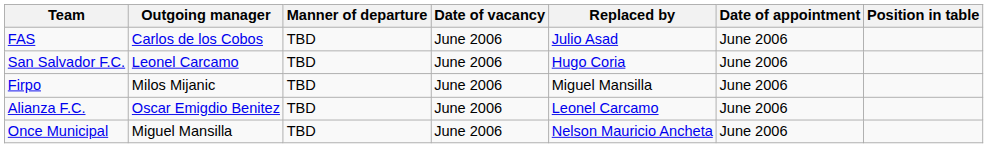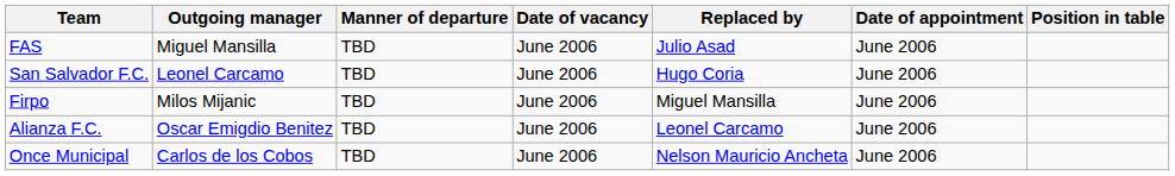FAS | Outgoing manager: Carlos de los Cobos -> Miguel Mansilla
Once Municipal | Outgoing manager: Miguel Mansilla -> Carlos de los Cobos
